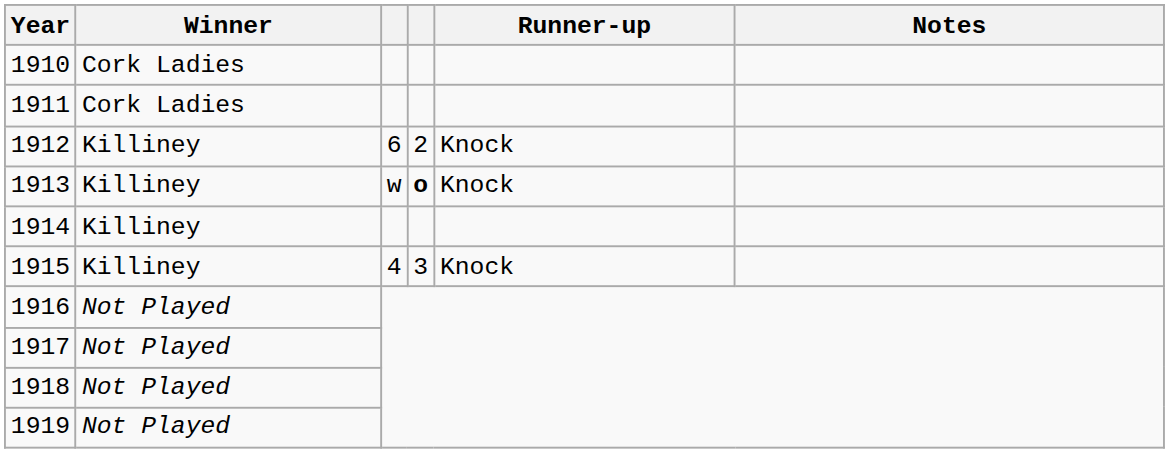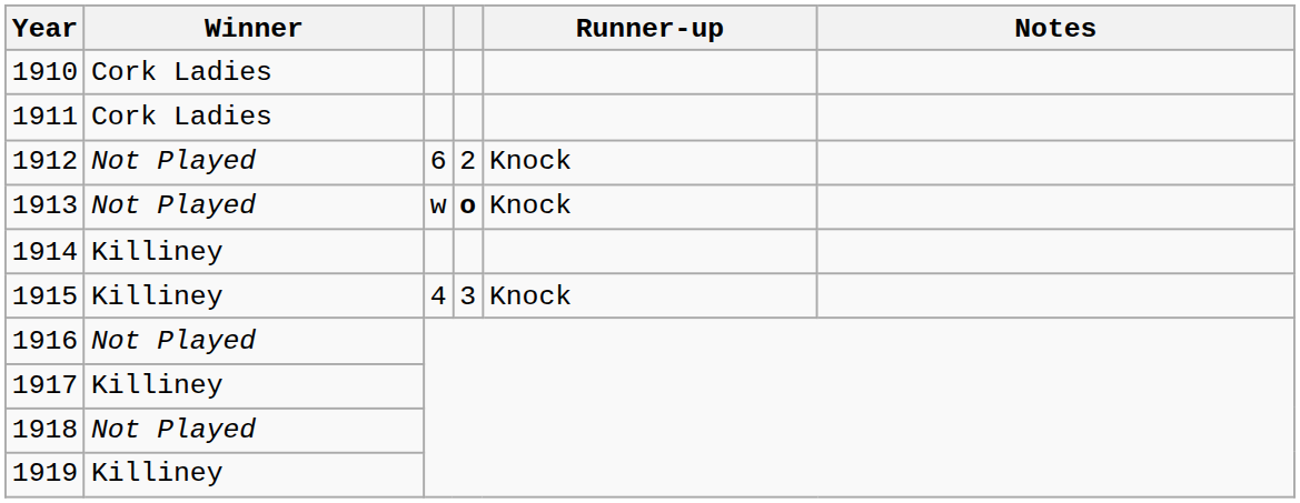1912 | Winner: Killiney -> Not Played
1913 | Winner: Killiney -> Not Played
1917 | Winner: Not Played -> Killiney
1919 | Winner: Not Played -> Killiney
